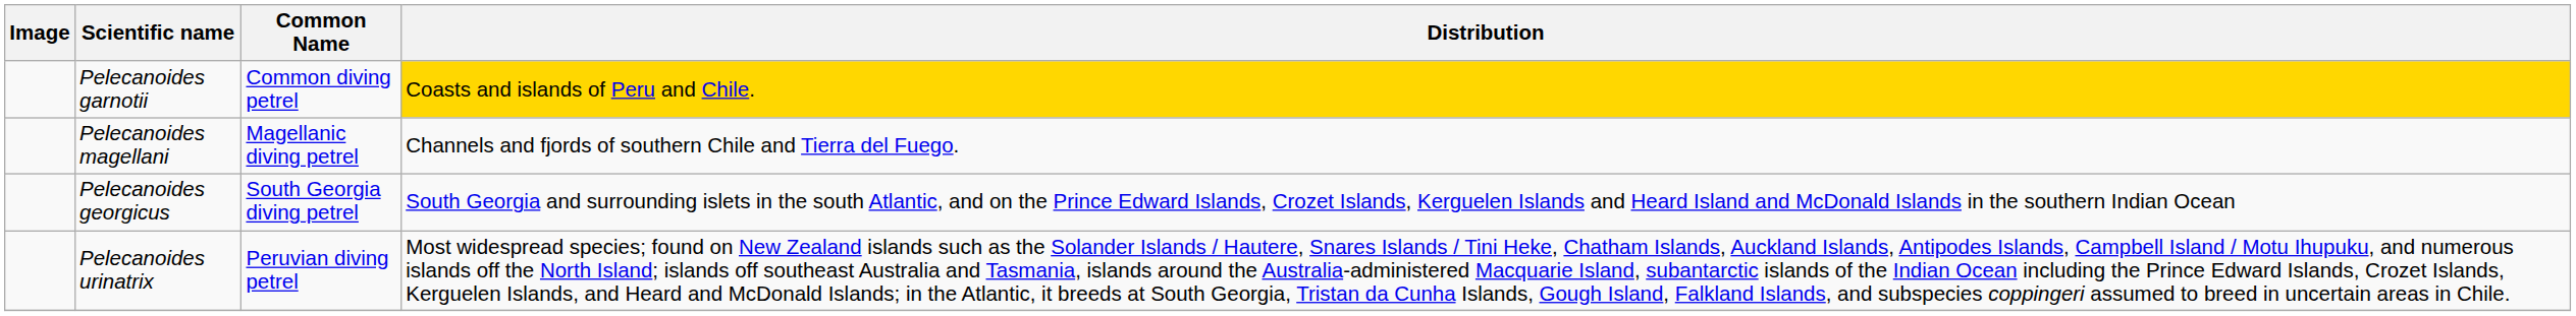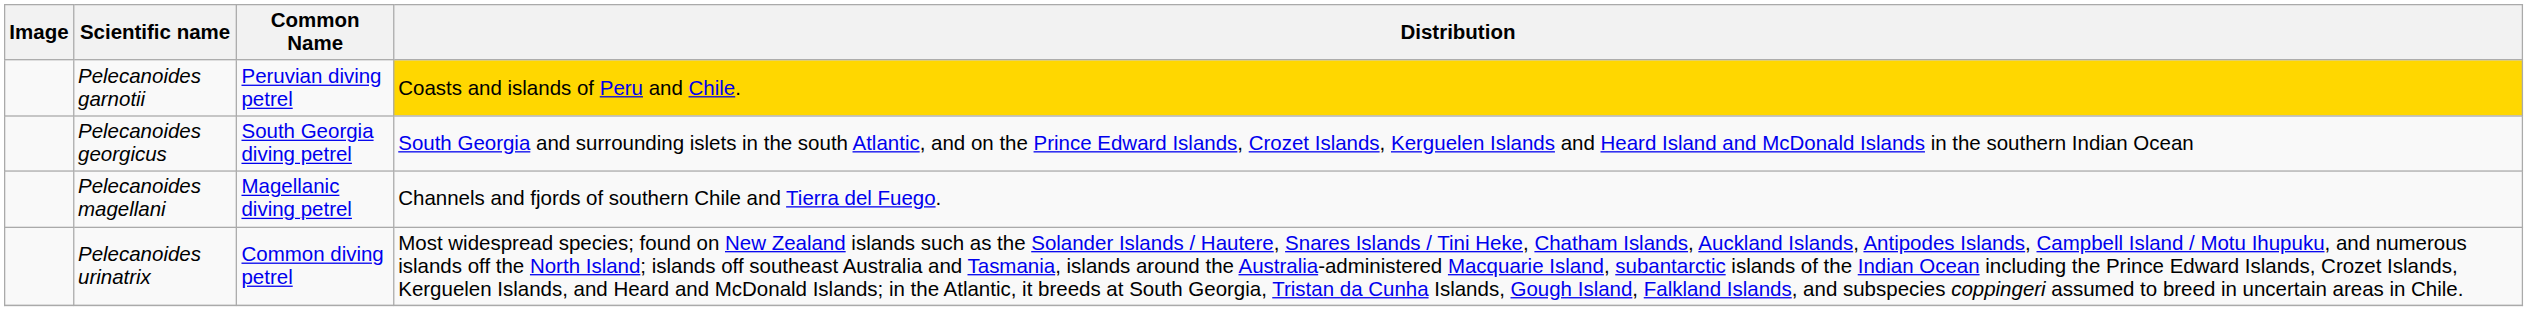Pelecanoides garnotii | Common Name: Common diving petrel -> Peruvian diving petrel
rows swapped: Pelecanoides magellani <-> Pelecanoides georgicus
Pelecanoides urinatrix | Common Name: Peruvian diving petrel -> Common diving petrel
